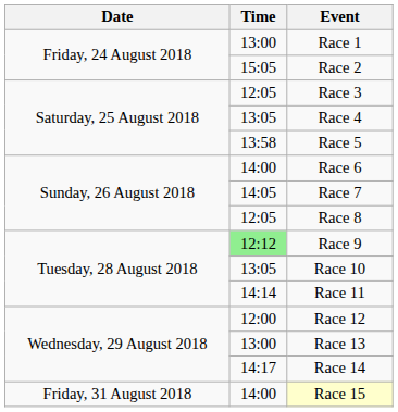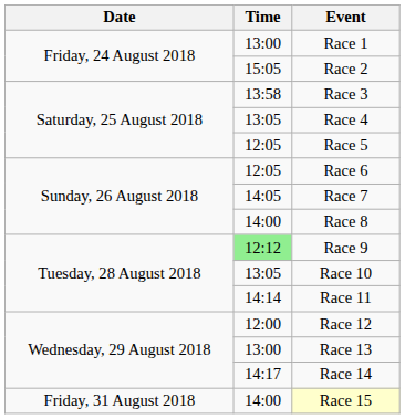Race 3 | Time: 12:05 -> 13:58
Race 5 | Time: 13:58 -> 12:05
Race 6 | Time: 14:00 -> 12:05
Race 8 | Time: 12:05 -> 14:00
